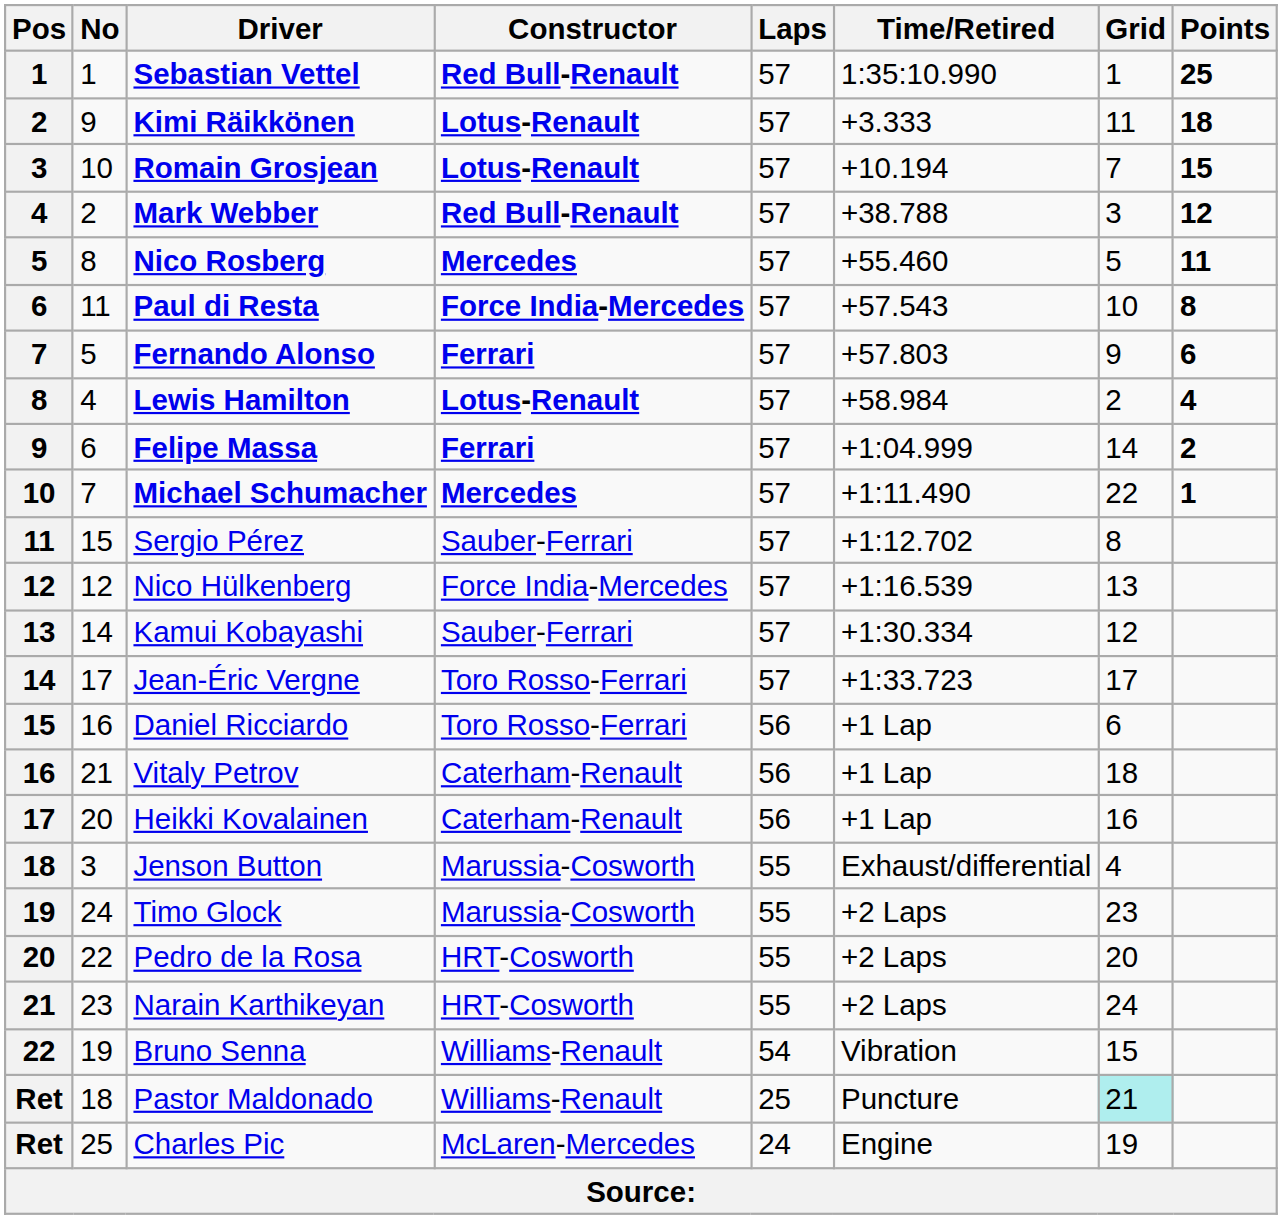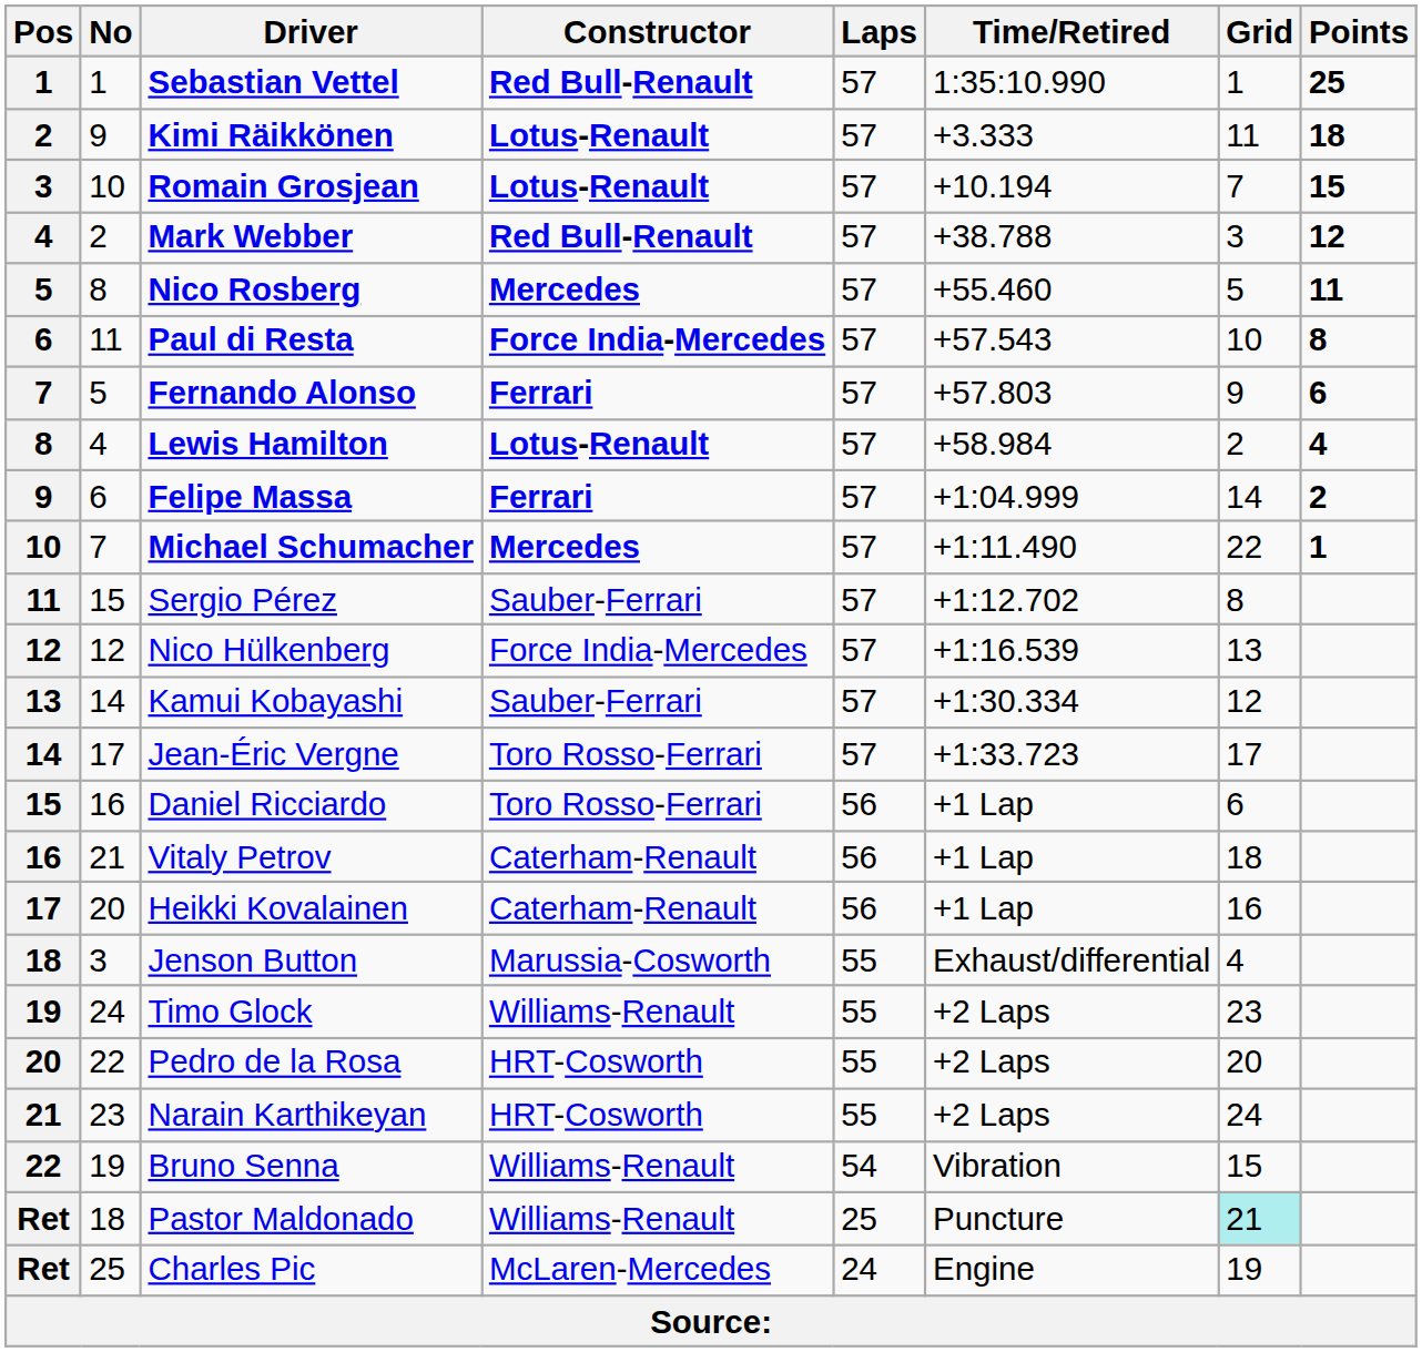Timo Glock | Constructor: Marussia-Cosworth -> Williams-Renault
